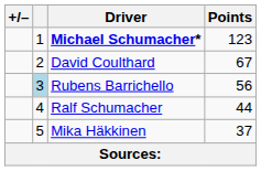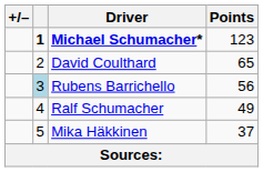Michael Schumacher* | column 2: normal -> bold
David Coulthard | Points: 67 -> 65
Ralf Schumacher | Points: 44 -> 49
